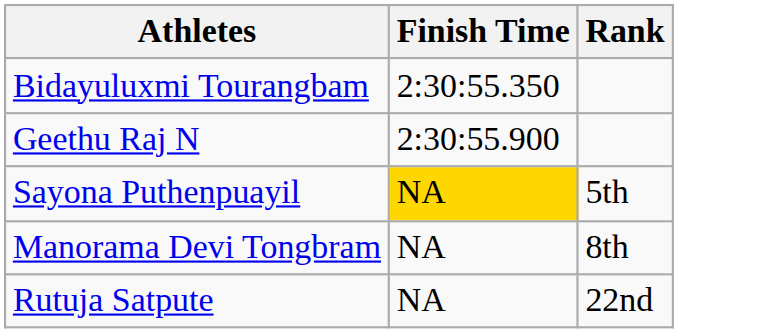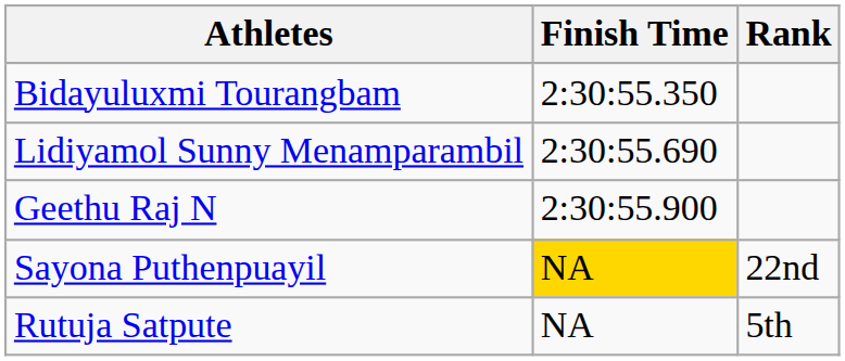+ row: Lidiyamol Sunny Menamparambil | 2:30:55.690
Sayona Puthenpuayil | Rank: 5th -> 22nd
- row: Manorama Devi Tongbram | NA | 8th
Rutuja Satpute | Rank: 22nd -> 5th
